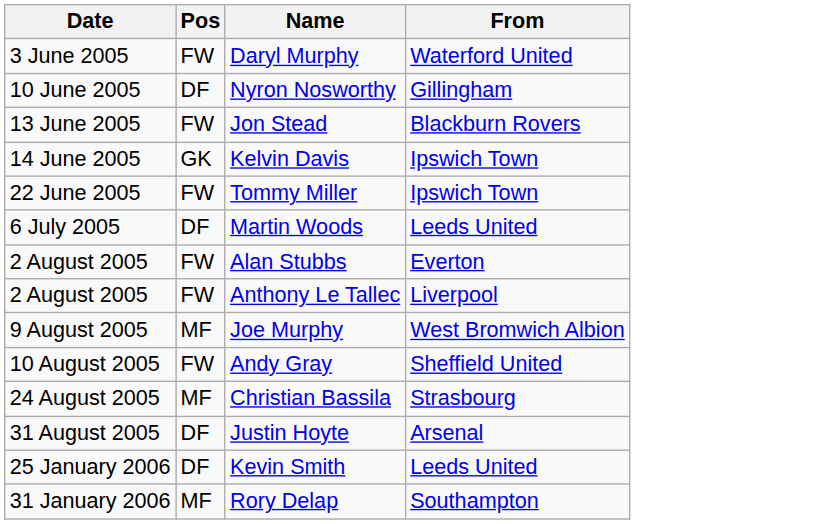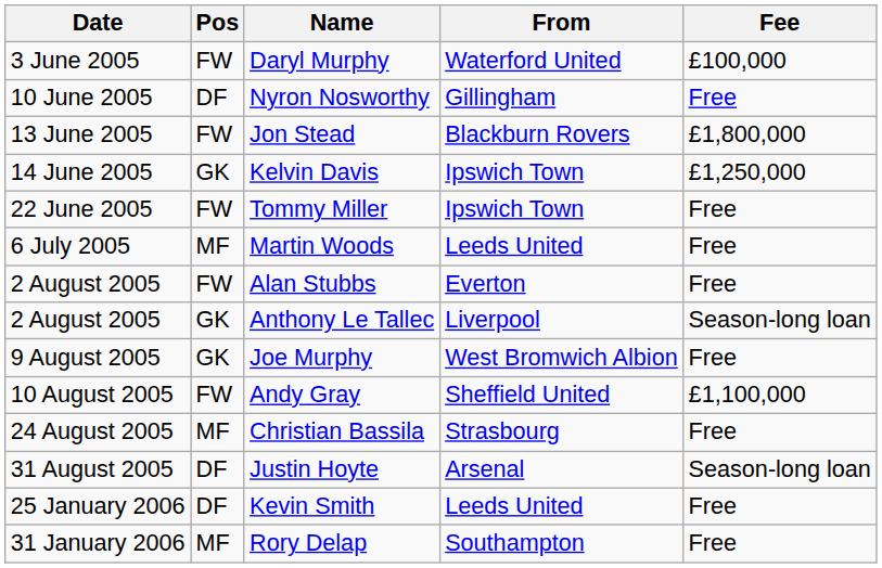+ column: Fee | £100,000 | Free | £1,800,000 | £1,250,000 | Free | Free | Free | Season-long loan | Free | £1,100,000 | Free | Season-long loan | Free | Free
Martin Woods | Pos: DF -> MF
Anthony Le Tallec | Pos: FW -> GK
Joe Murphy | Pos: MF -> GK
